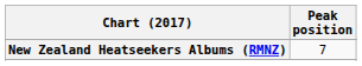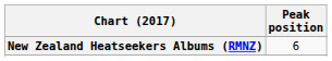New Zealand Heatseekers Albums (RMNZ) | Peak position: 7 -> 6
